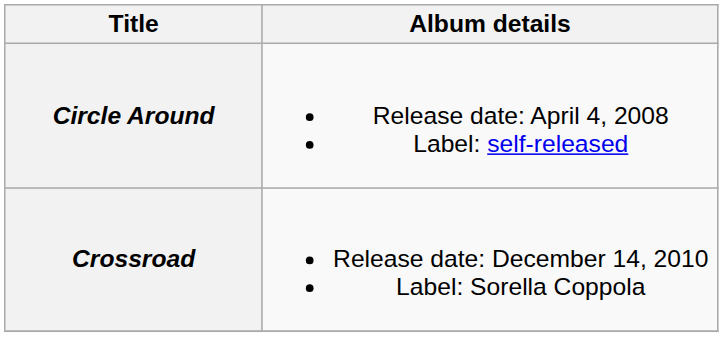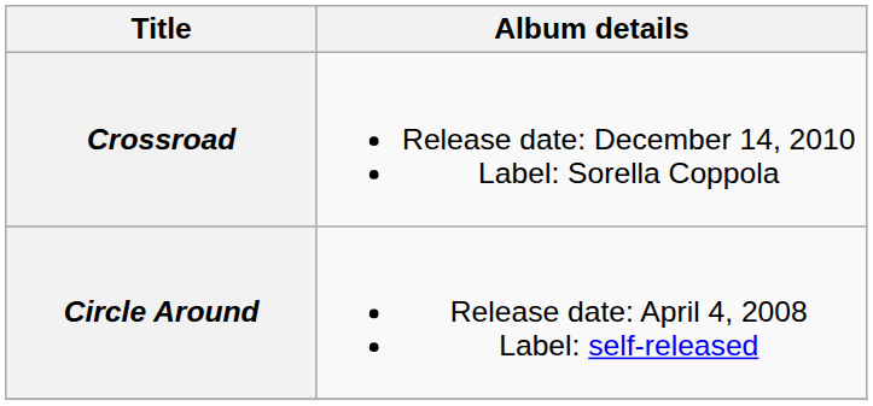rows swapped: Circle Around <-> Crossroad
